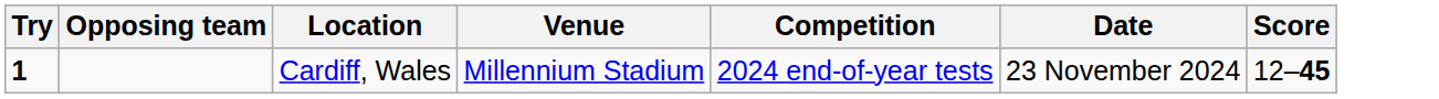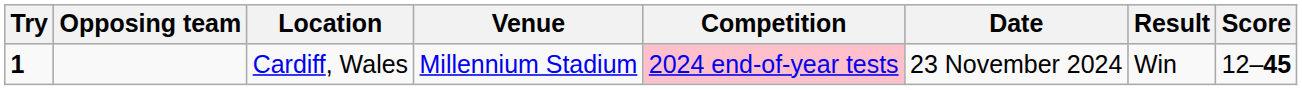+ column: Result | Win
Cardiff, Wales | Competition: no background -> pink background
